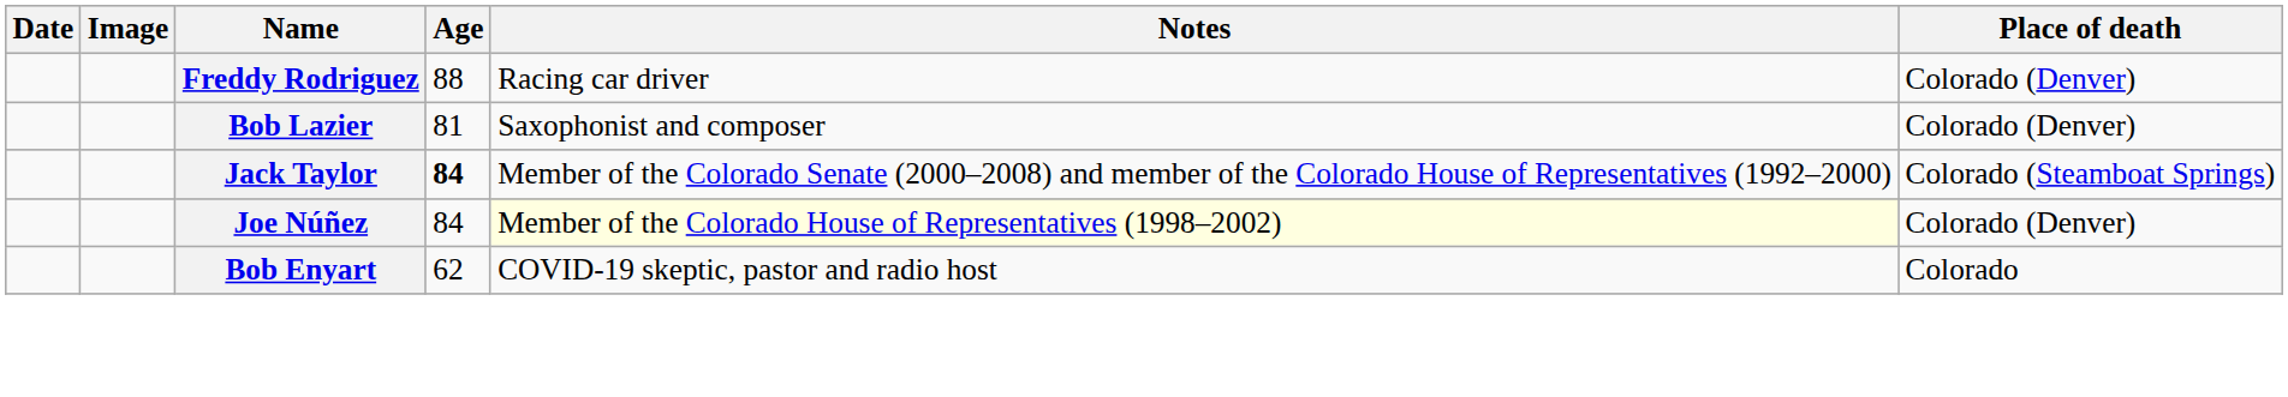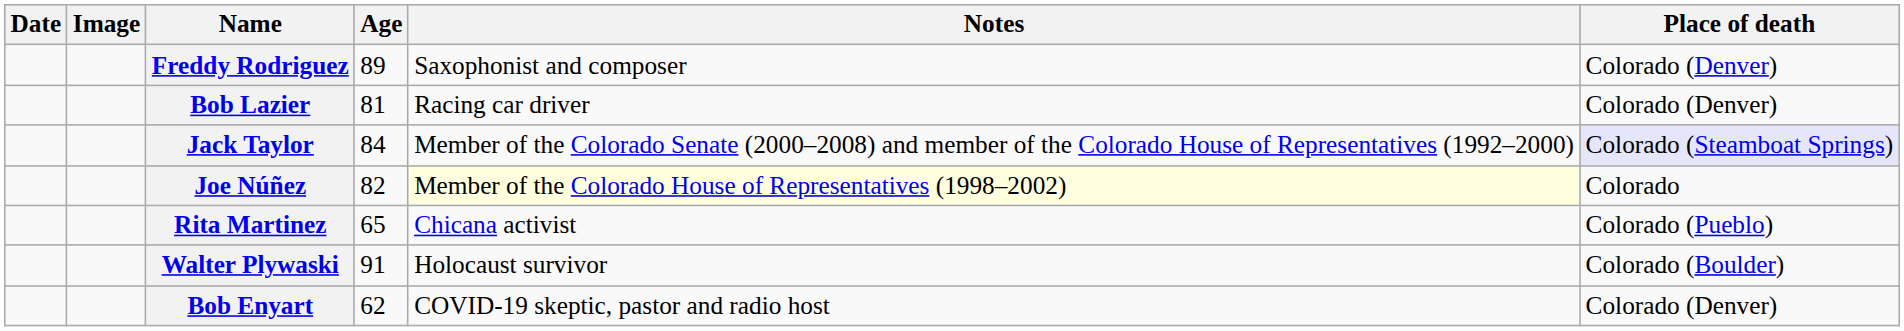Freddy Rodriguez | Age: 88 -> 89
Freddy Rodriguez | Notes: Racing car driver -> Saxophonist and composer
Bob Lazier | Notes: Saxophonist and composer -> Racing car driver
Jack Taylor | Age: bold -> normal
Jack Taylor | Place of death: no background -> lavender background
Joe Núñez | Age: 84 -> 82
Joe Núñez | Place of death: Colorado (Denver) -> Colorado
+ row: Rita Martinez | 65 | Chicana activist | Colorado (Pueblo)
+ row: Walter Plywaski | 91 | Holocaust survivor | Colorado (Boulder)
Bob Enyart | Place of death: Colorado -> Colorado (Denver)
